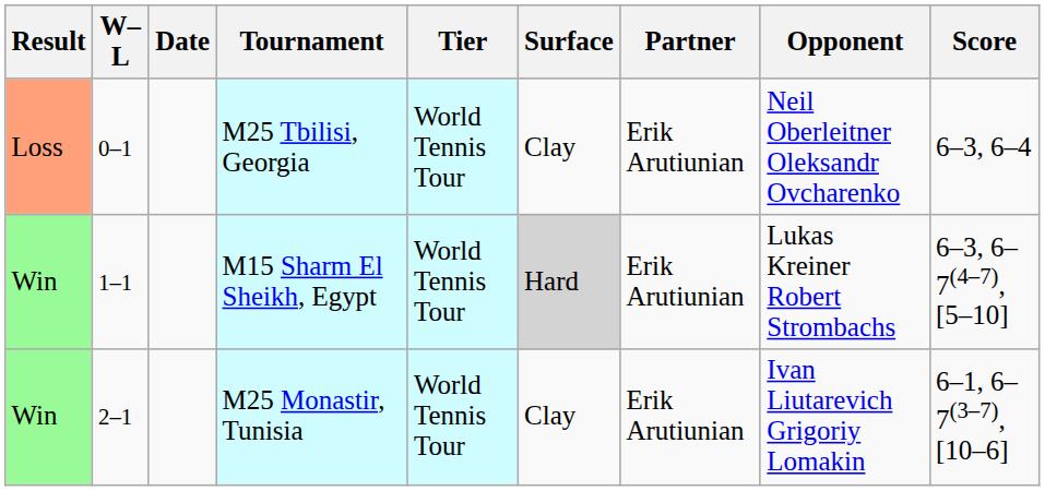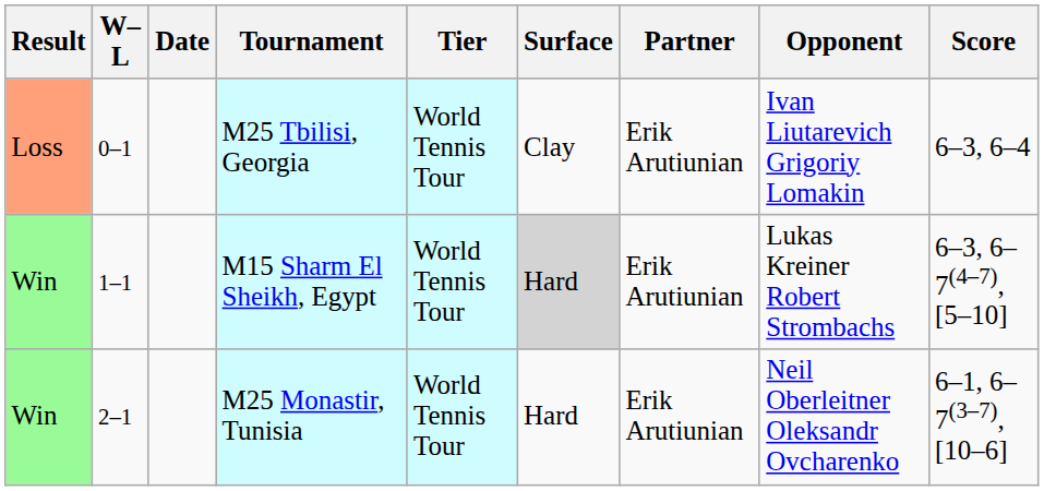M25 Tbilisi, Georgia | Opponent: Neil Oberleitner Oleksandr Ovcharenko -> Ivan Liutarevich Grigoriy Lomakin
M25 Monastir, Tunisia | Surface: Clay -> Hard
M25 Monastir, Tunisia | Opponent: Ivan Liutarevich Grigoriy Lomakin -> Neil Oberleitner Oleksandr Ovcharenko
